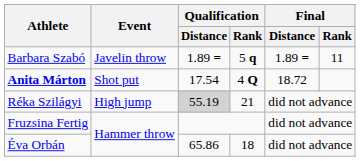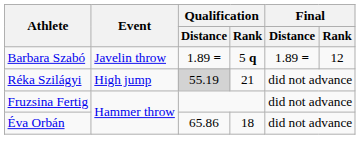Barbara Szabó | Final / Rank: 11 -> 12
- row: Anita Márton | Shot put | 17.54 | 4 Q | 18.72
